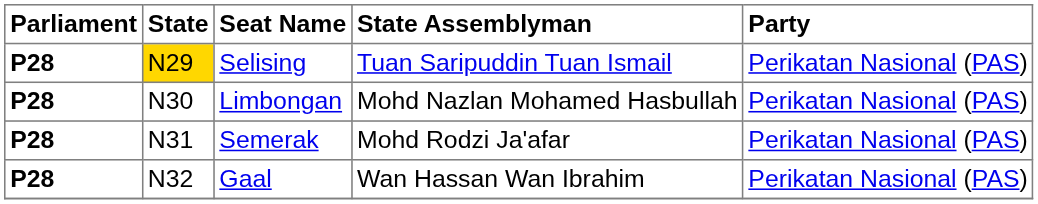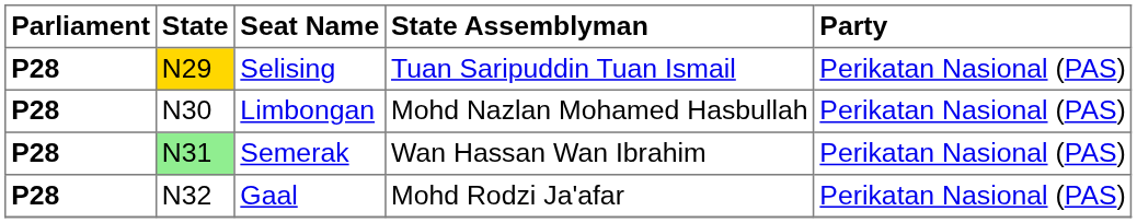Semerak | State: no background -> lightgreen background
Semerak | State Assemblyman: Mohd Rodzi Ja'afar -> Wan Hassan Wan Ibrahim
Gaal | State Assemblyman: Wan Hassan Wan Ibrahim -> Mohd Rodzi Ja'afar
